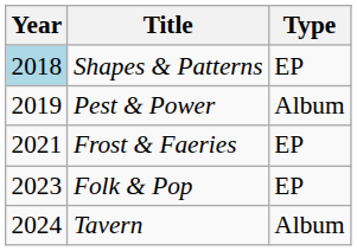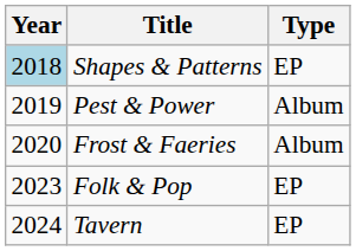Frost & Faeries | Year: 2021 -> 2020
Frost & Faeries | Type: EP -> Album
Tavern | Type: Album -> EP
